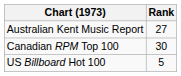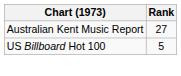- row: Canadian RPM Top 100 | 30
